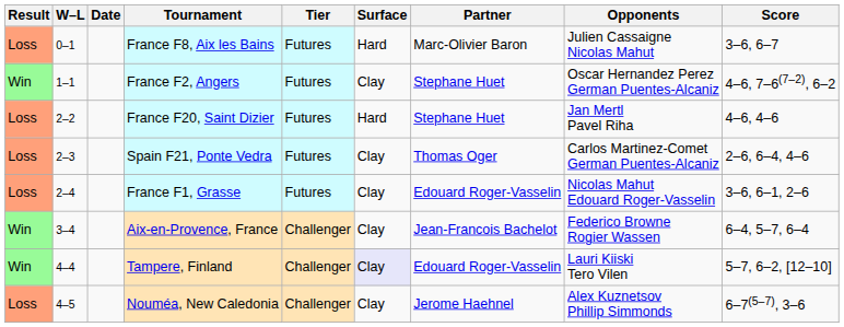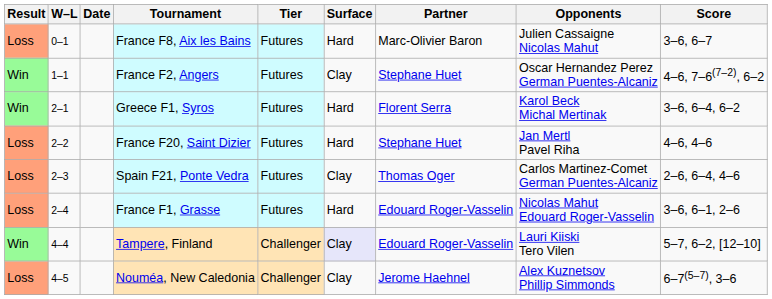+ row: Win | 2–1 | Greece F1, Syros | Futures | Hard | Florent Serra | Karol Beck Michal Mertinak | 3–6, 6–4, 6–2
France F1, Grasse | Surface: Clay -> Hard
- row: Win | 3–4 | Aix-en-Provence, France | Challenger | Clay | Jean-Francois Bachelot | Federico Browne Rogier Wassen | 6–4, 5–7, 6–4
